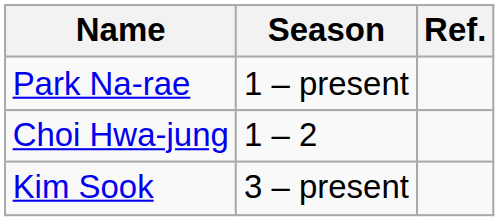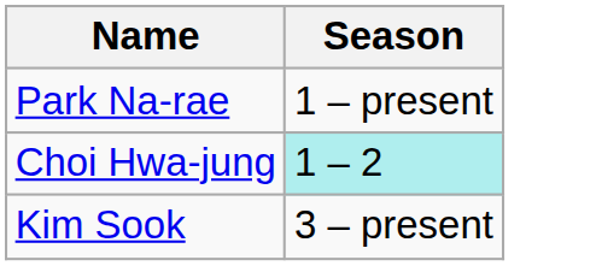- column: Ref.
Choi Hwa-jung | Season: no background -> paleturquoise background
